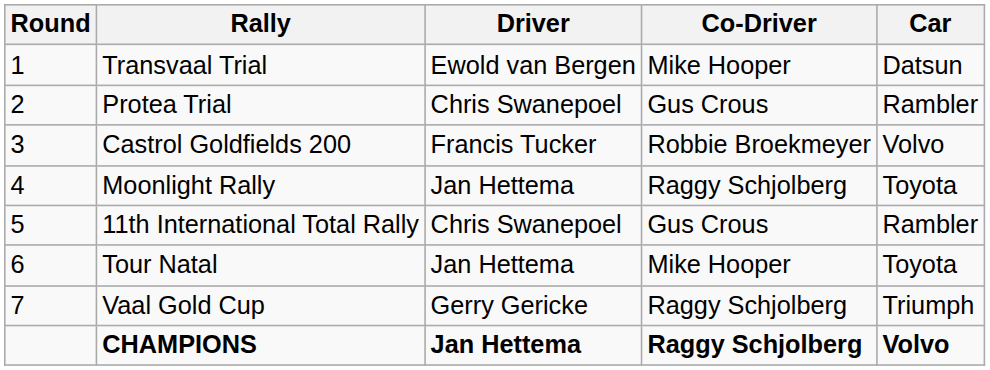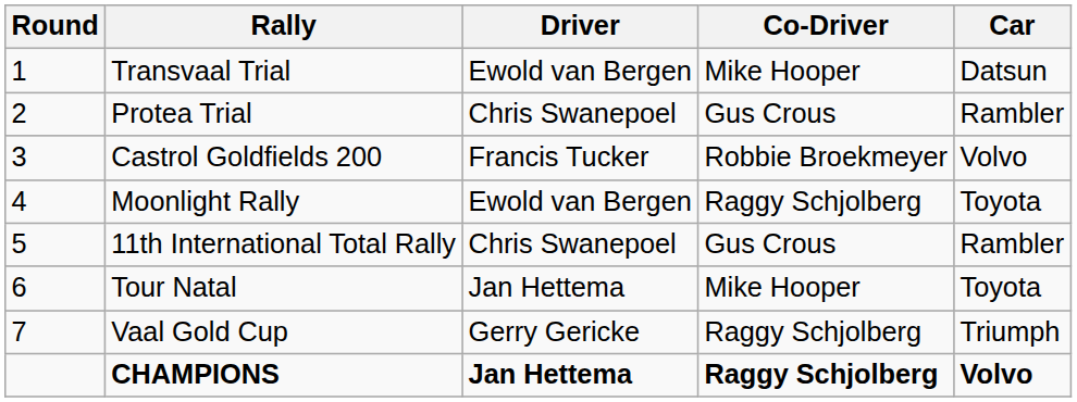Moonlight Rally | Driver: Jan Hettema -> Ewold van Bergen
